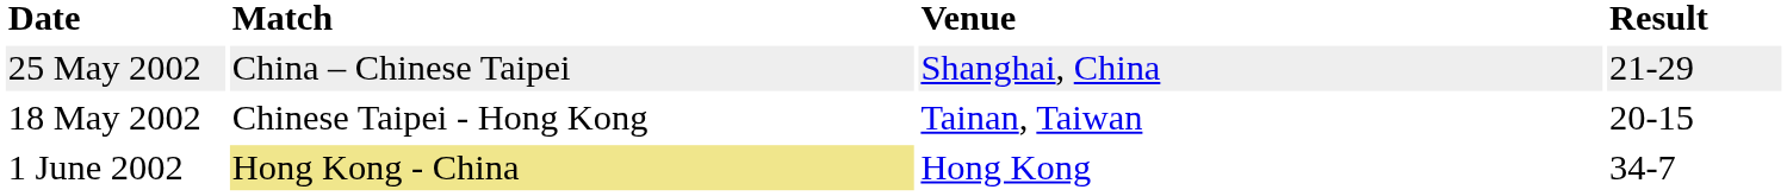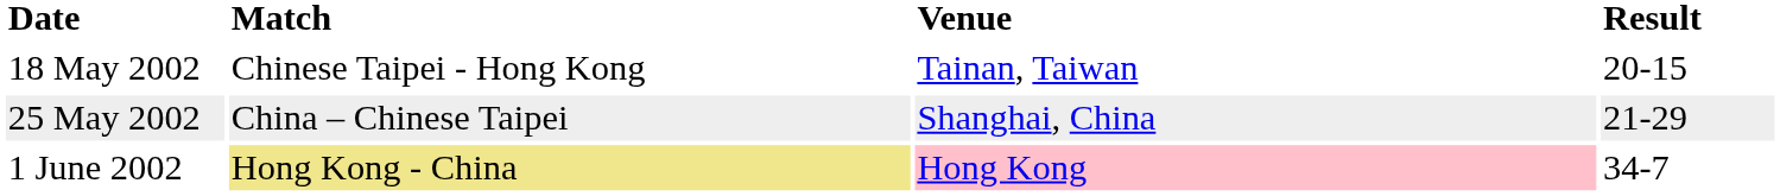rows swapped: 18 May 2002 <-> 25 May 2002
1 June 2002 | Venue: no background -> pink background
